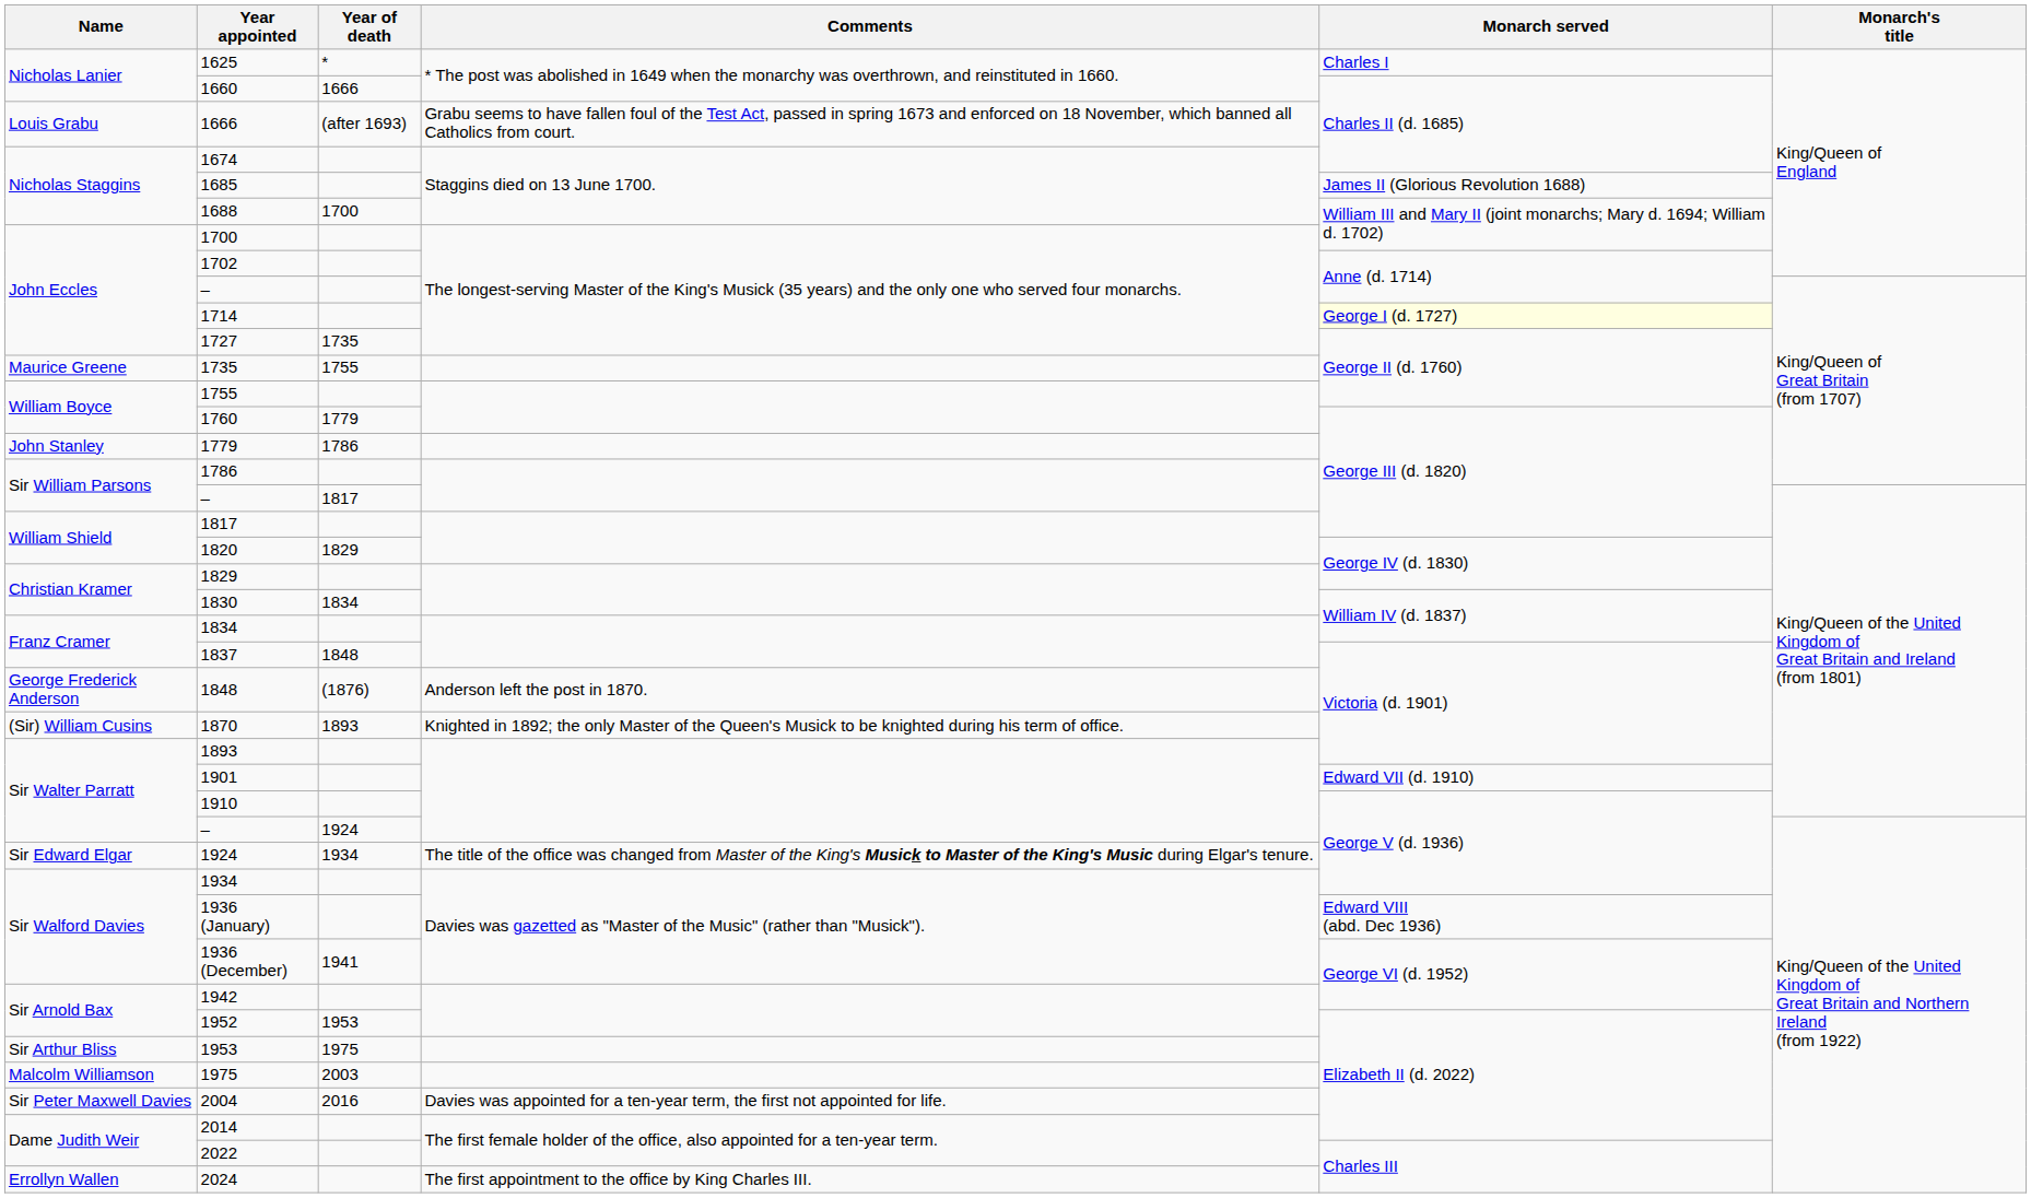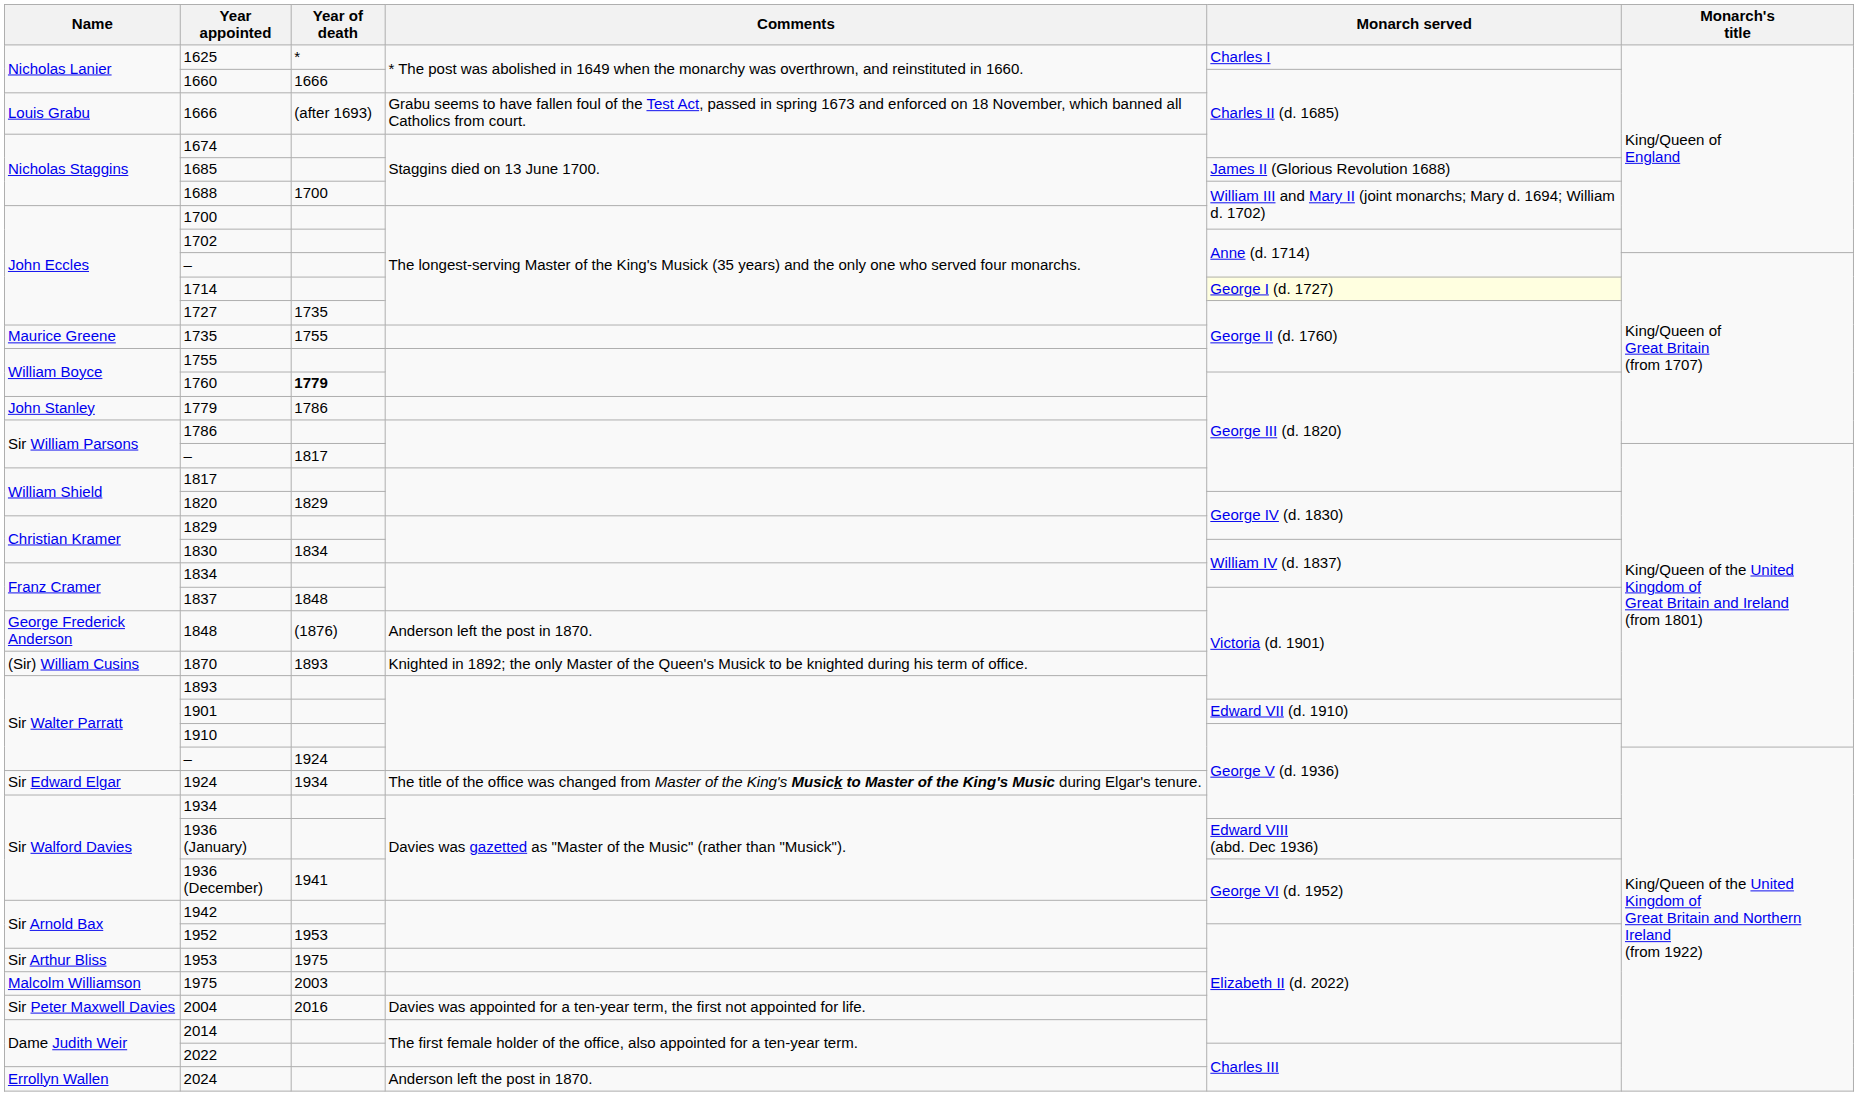1760 | Year of death: normal -> bold
2024 | Comments: The first appointment to the office by King Charles III. -> Anderson left the post in 1870.
